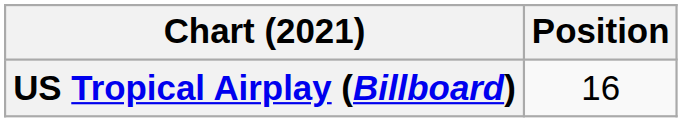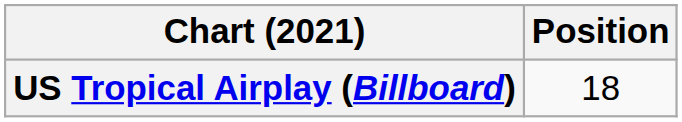US Tropical Airplay (Billboard) | Position: 16 -> 18
